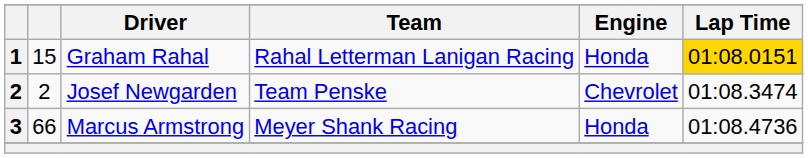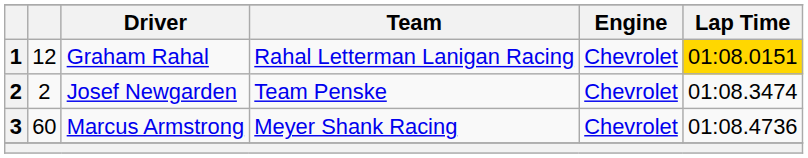Graham Rahal | column 2: 15 -> 12
Graham Rahal | Engine: Honda -> Chevrolet
Marcus Armstrong | column 2: 66 -> 60
Marcus Armstrong | Engine: Honda -> Chevrolet
